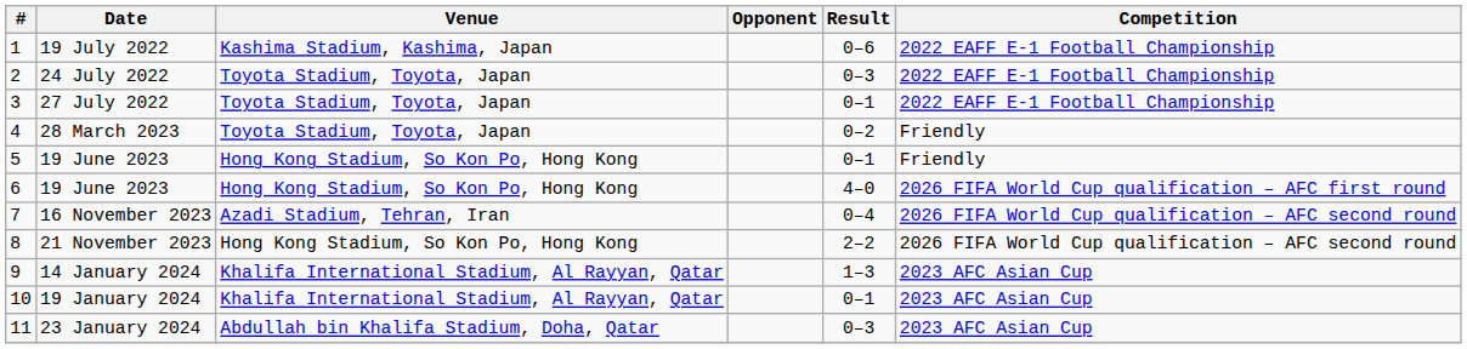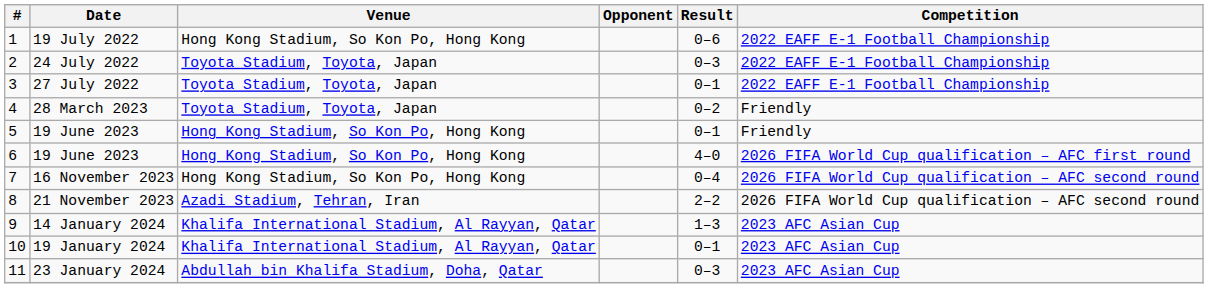19 July 2022 | Venue: Kashima Stadium, Kashima, Japan -> Hong Kong Stadium, So Kon Po, Hong Kong
16 November 2023 | Venue: Azadi Stadium, Tehran, Iran -> Hong Kong Stadium, So Kon Po, Hong Kong
21 November 2023 | Venue: Hong Kong Stadium, So Kon Po, Hong Kong -> Azadi Stadium, Tehran, Iran
